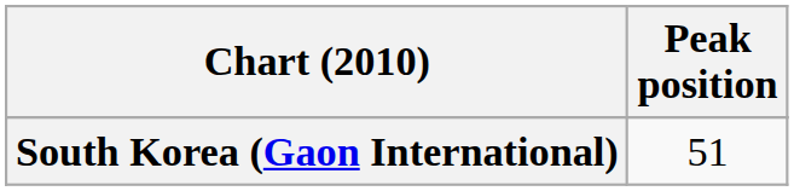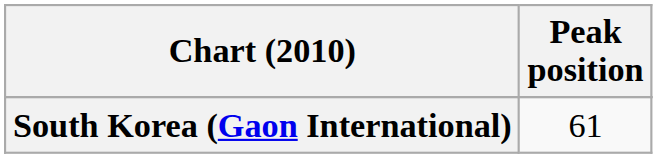South Korea (Gaon International) | Peak position: 51 -> 61
